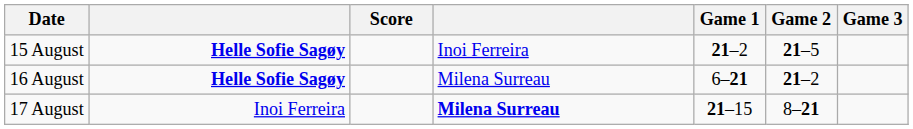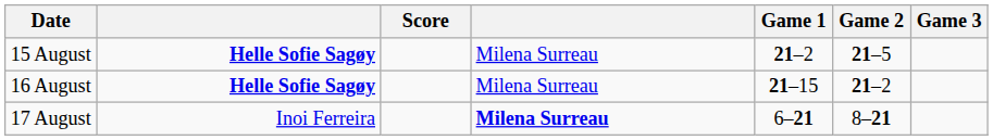15 August | column 4: Inoi Ferreira -> Milena Surreau
16 August | Game 1: 6–21 -> 21–15
17 August | Game 1: 21–15 -> 6–21
